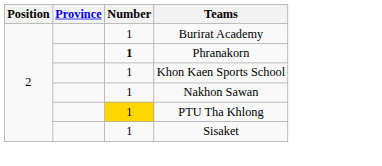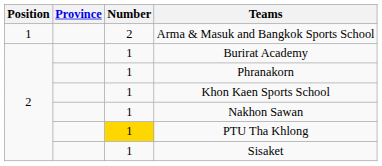+ row: 1 | 2 | Arma & Masuk and Bangkok Sports School
Phranakorn | Number: bold -> normal
